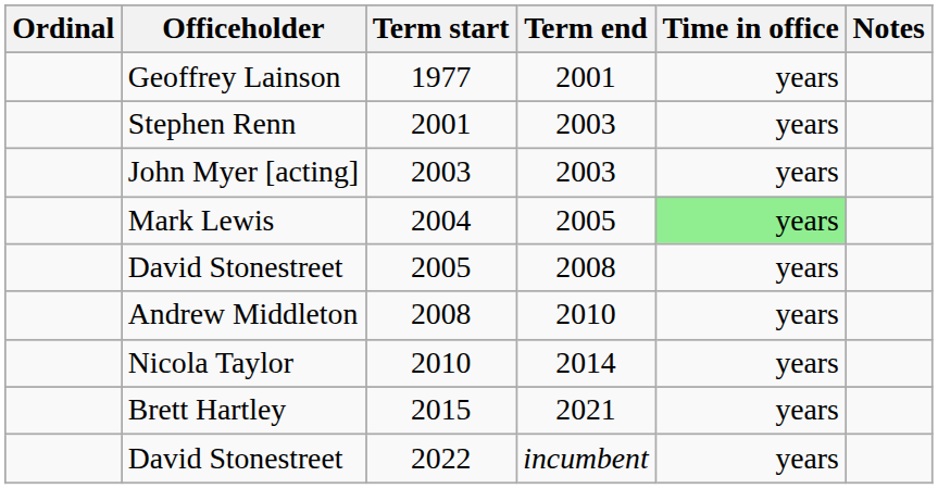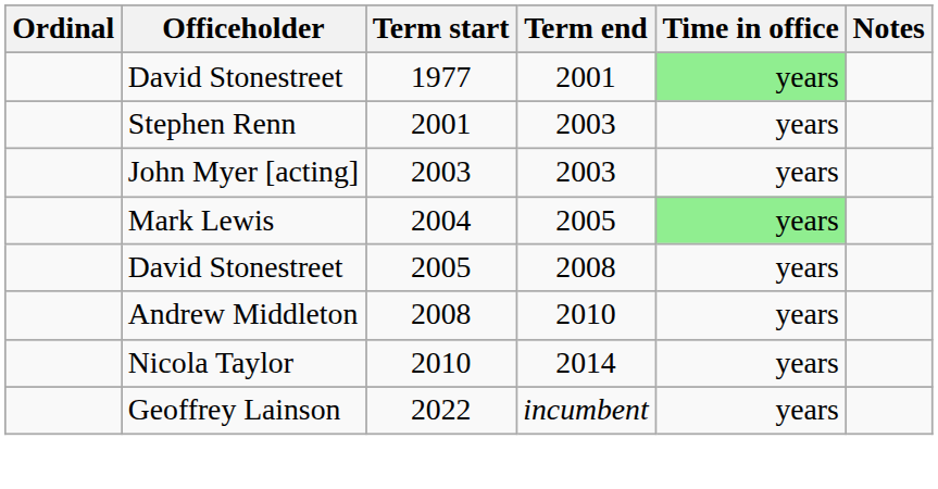1977 | Officeholder: Geoffrey Lainson -> David Stonestreet
1977 | Time in office: no background -> lightgreen background
- row: Brett Hartley | 2015 | 2021 | years
2022 | Officeholder: David Stonestreet -> Geoffrey Lainson
